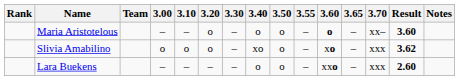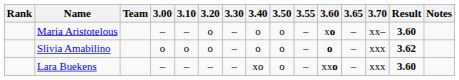Maria Aristotelous | 3.60: o -> xo
Slivia Amabilino | 3.40: xo -> o
Slivia Amabilino | 3.60: xo -> o
Lara Buekens | 3.40: o -> xo
Lara Buekens | Result: 2.60 -> 3.60
